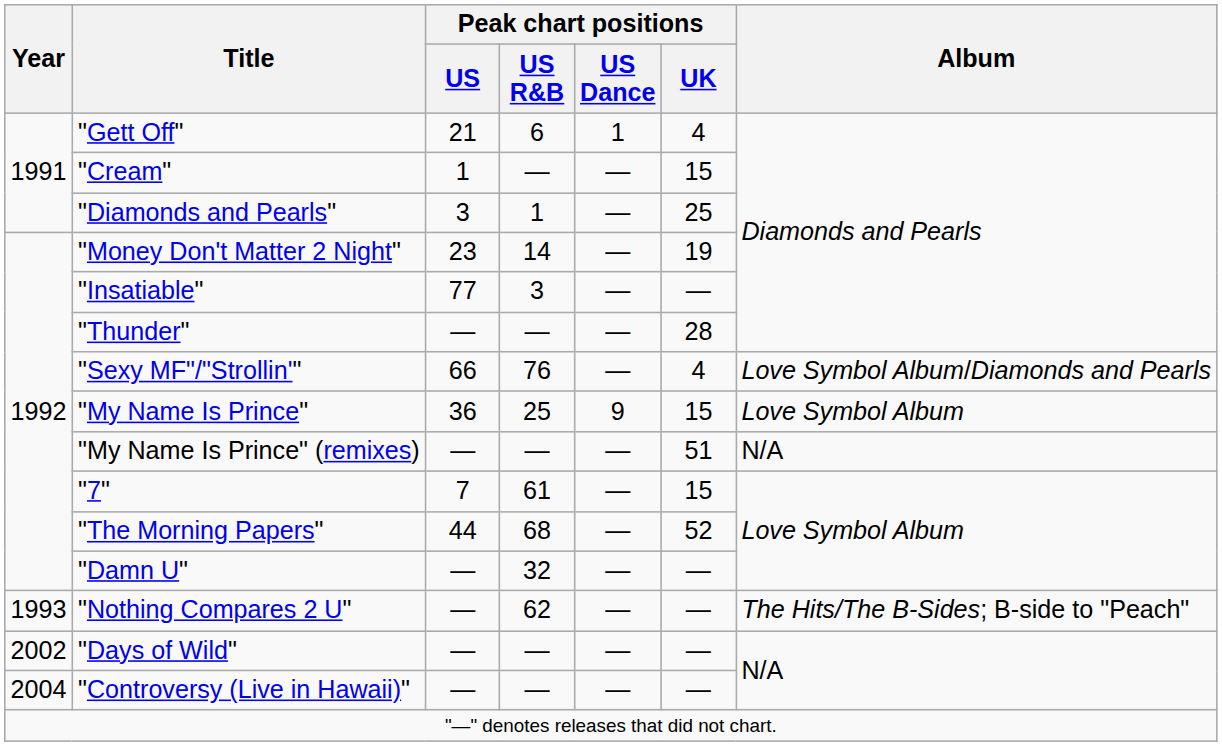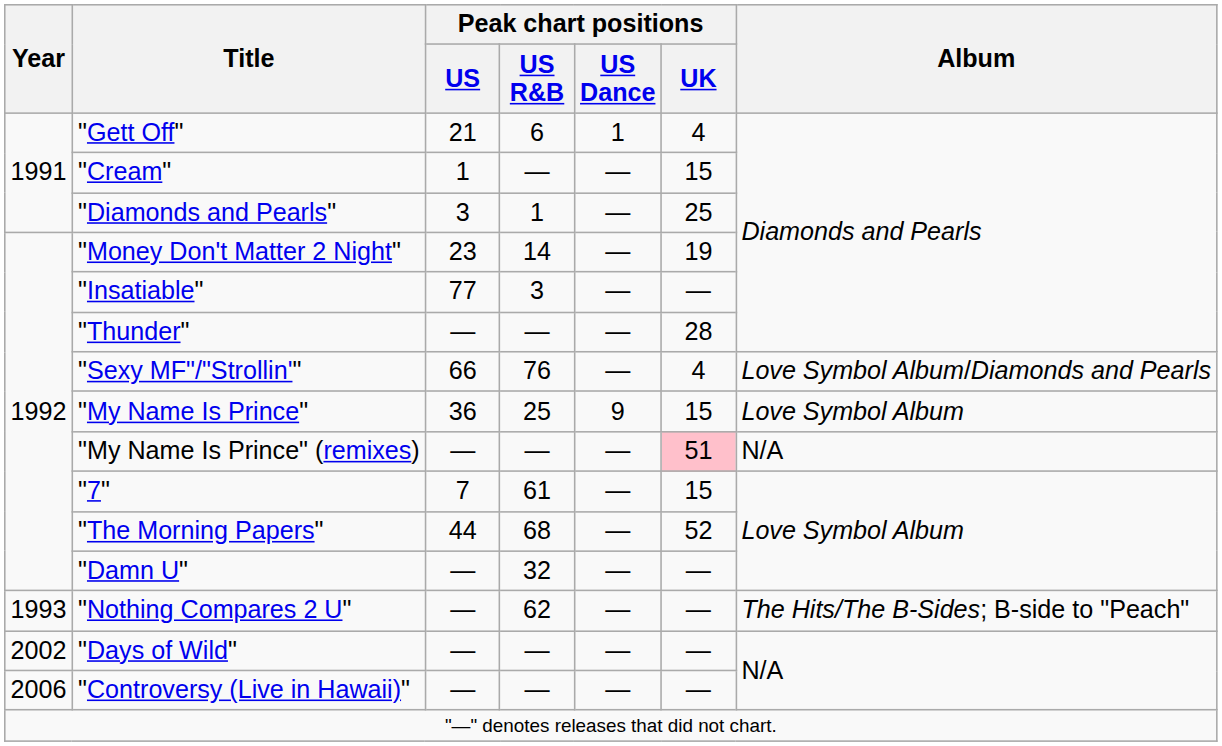"My Name Is Prince" (remixes) | Peak chart positions / UK: no background -> pink background
"Controversy (Live in Hawaii)" | Year: 2004 -> 2006
